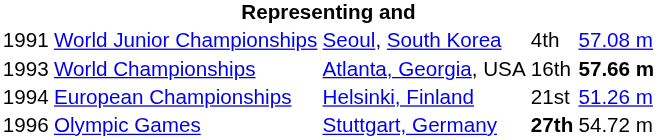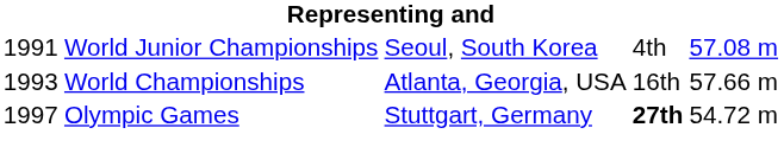World Championships | column 5: bold -> normal
- row: 1994 | European Championships | Helsinki, Finland | 21st | 51.26 m
Olympic Games | column 1: 1996 -> 1997
